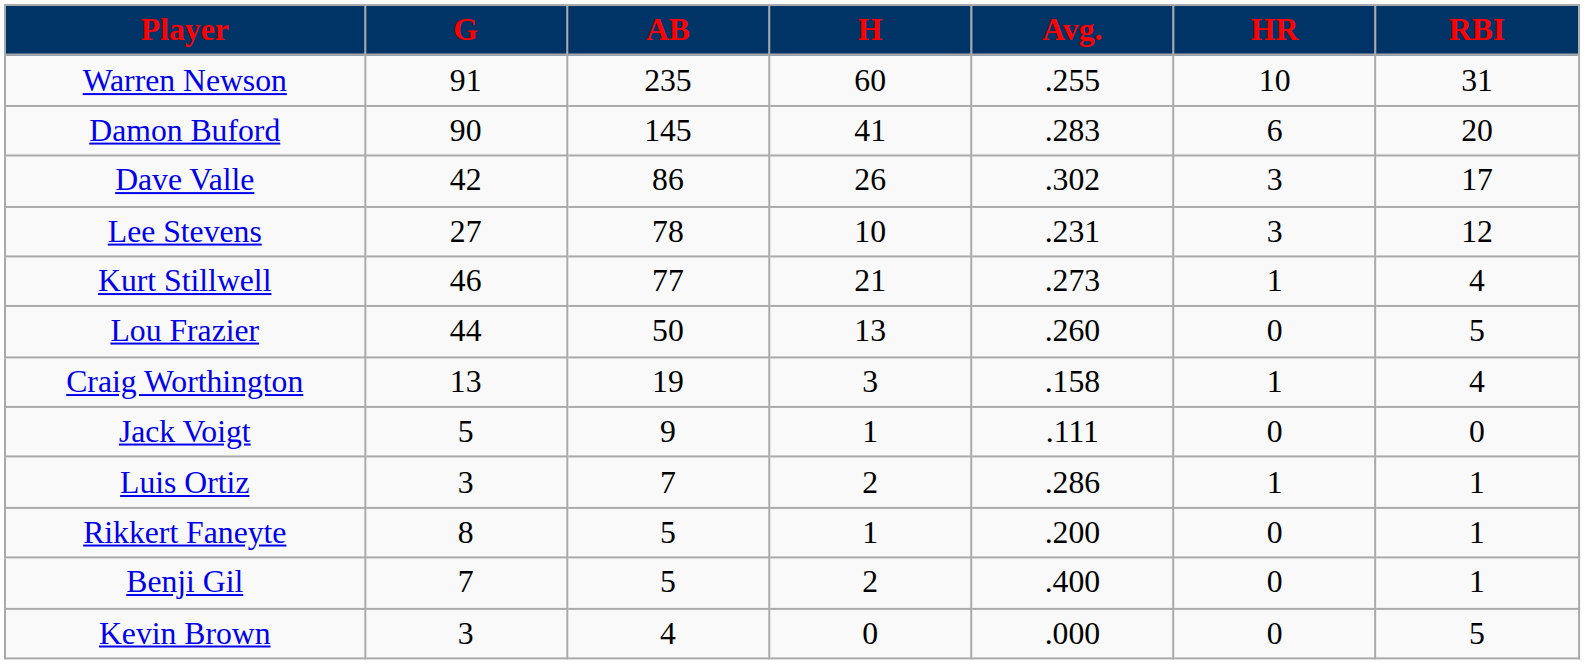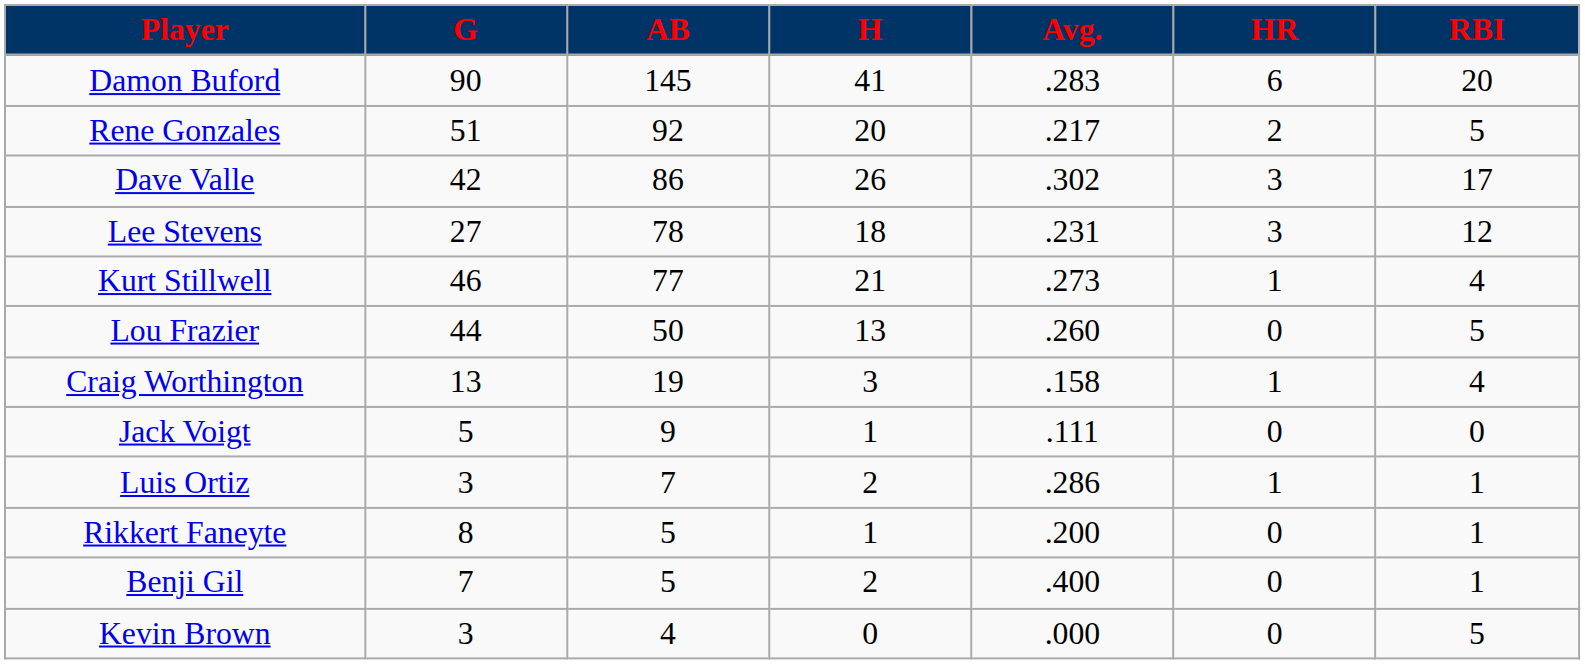- row: Warren Newson | 91 | 235 | 60 | .255 | 10 | 31
+ row: Rene Gonzales | 51 | 92 | 20 | .217 | 2 | 5
Lee Stevens | H: 10 -> 18
